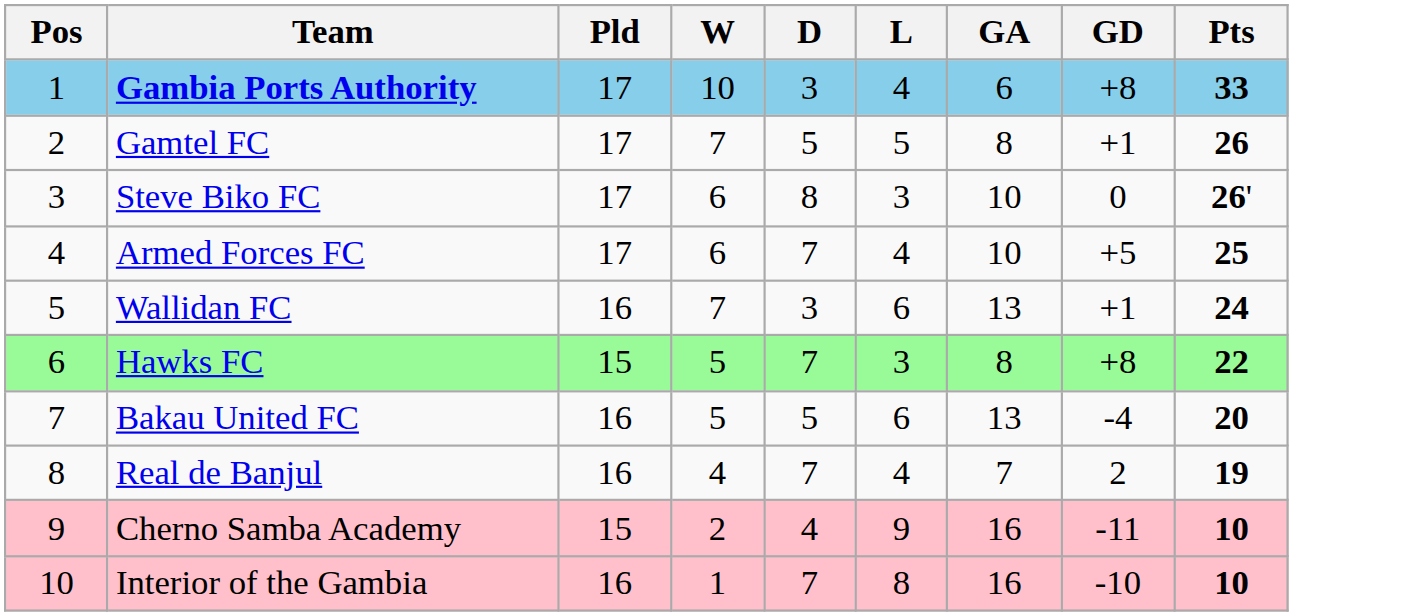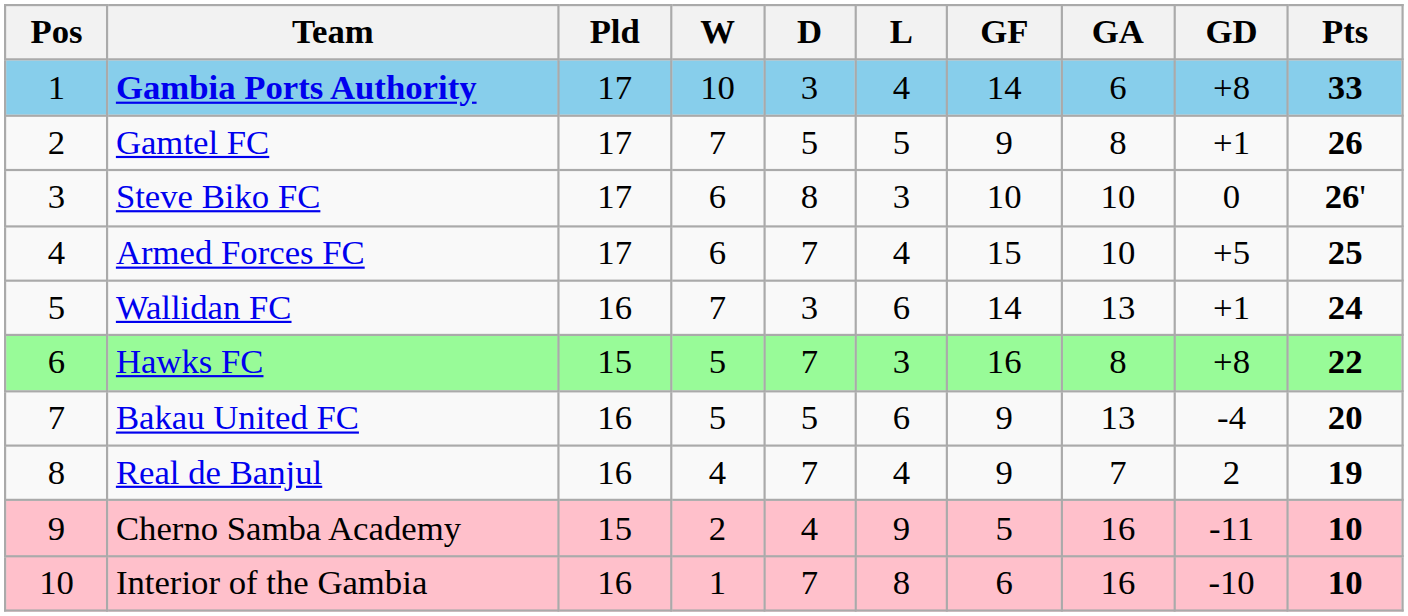+ column: GF | 14 | 9 | 10 | 15 | 14 | 16 | 9 | 9 | 5 | 6
